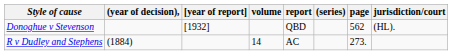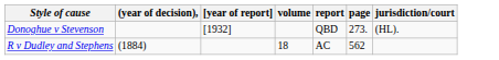- column: (series)
Donoghue v Stevenson | page: 562 -> 273.
R v Dudley and Stephens | volume: 14 -> 18
R v Dudley and Stephens | page: 273. -> 562
